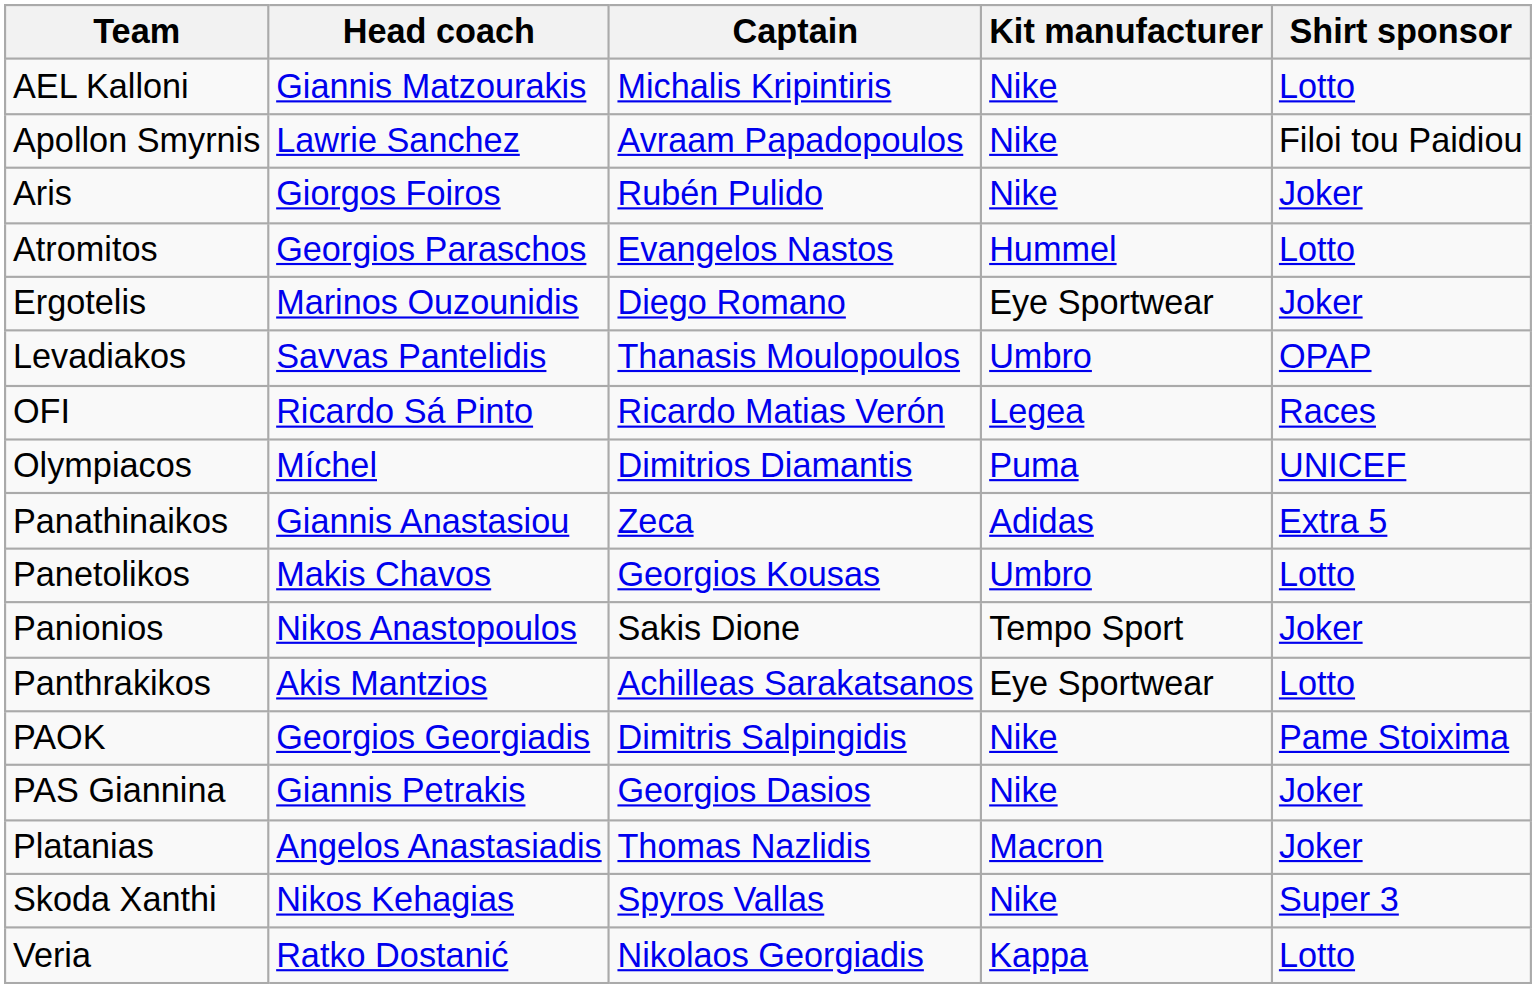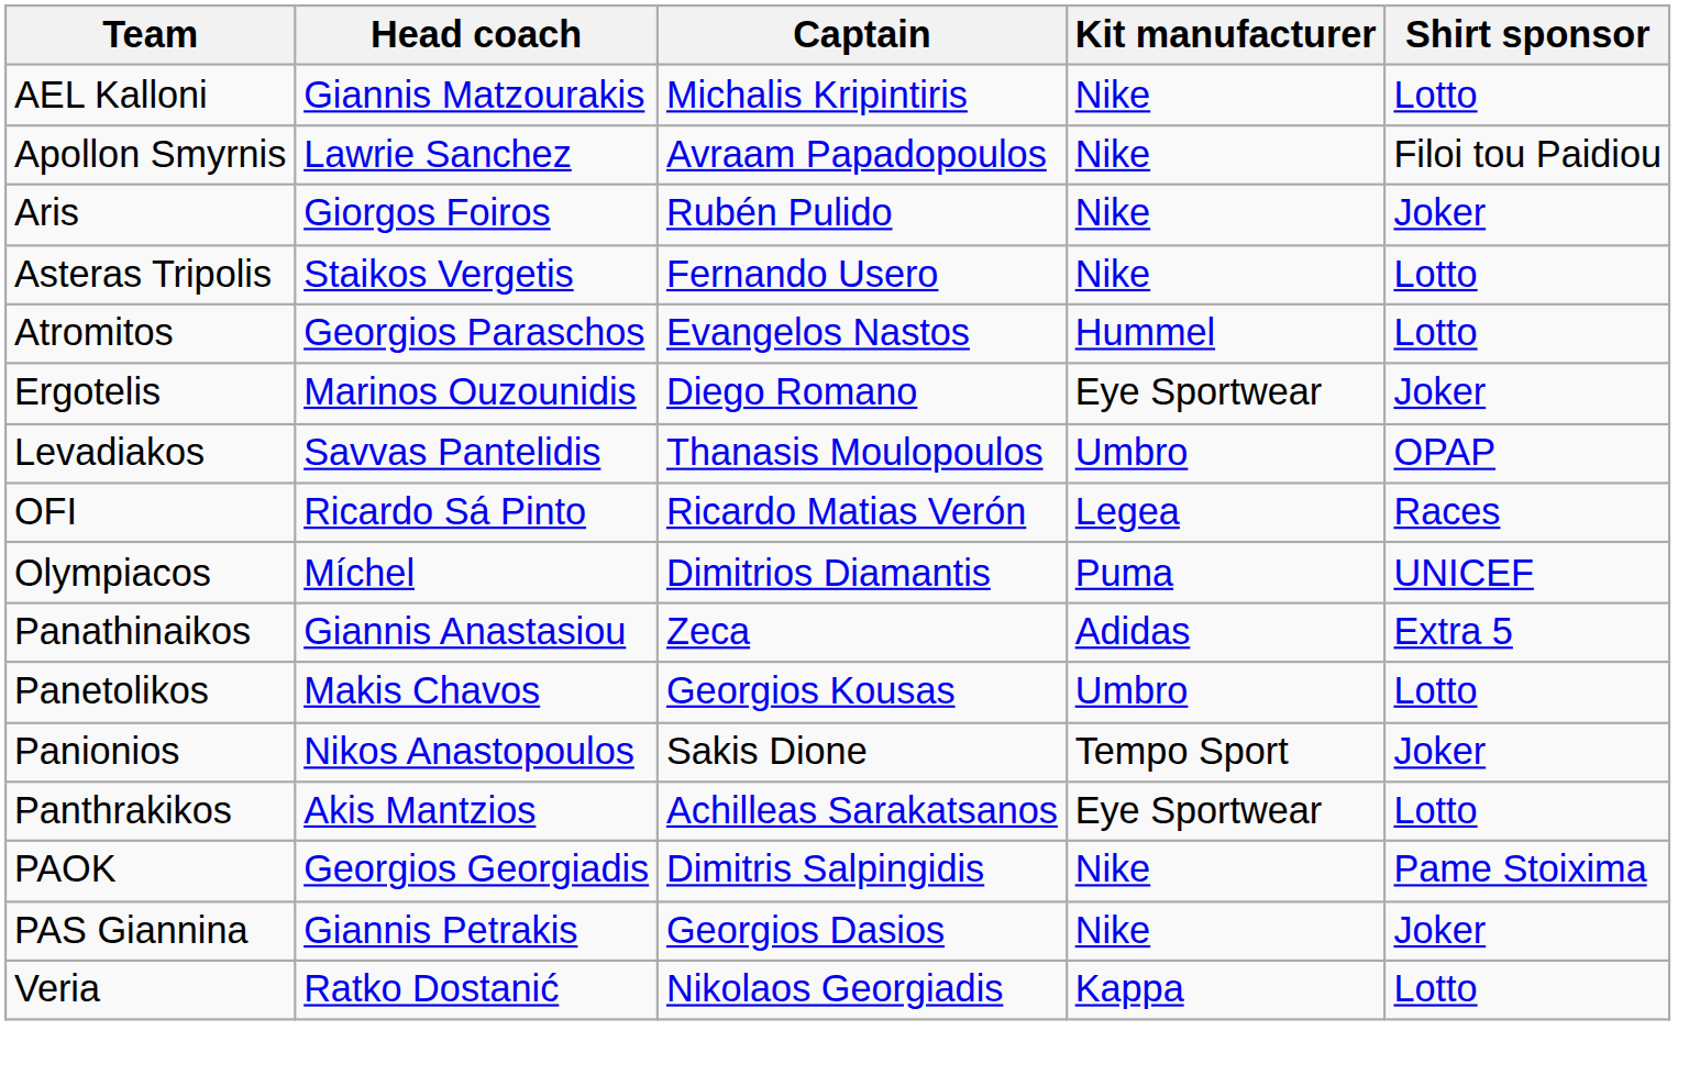+ row: Asteras Tripolis | Staikos Vergetis | Fernando Usero | Nike | Lotto
- row: Platanias | Angelos Anastasiadis | Thomas Nazlidis | Macron | Joker
- row: Skoda Xanthi | Nikos Kehagias | Spyros Vallas | Nike | Super 3
